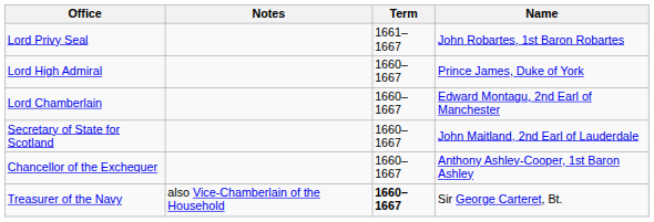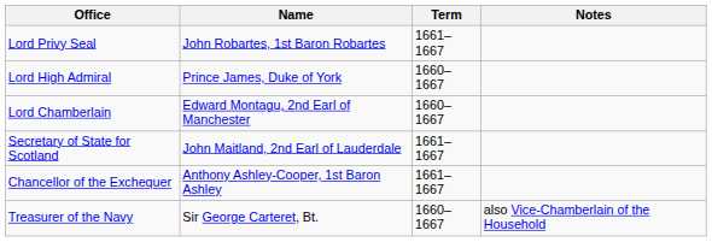columns swapped: Name <-> Notes
Secretary of State for Scotland | Term: 1660–1667 -> 1661–1667
Chancellor of the Exchequer | Term: 1660–1667 -> 1661–1667
Treasurer of the Navy | Term: bold -> normal
